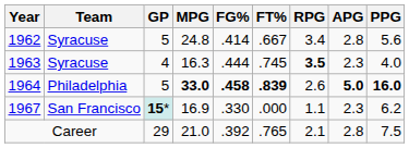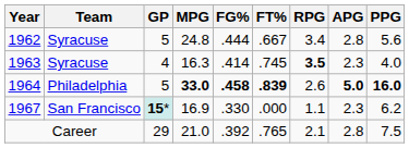1962 | FG%: .414 -> .444
1963 | FG%: .444 -> .414
